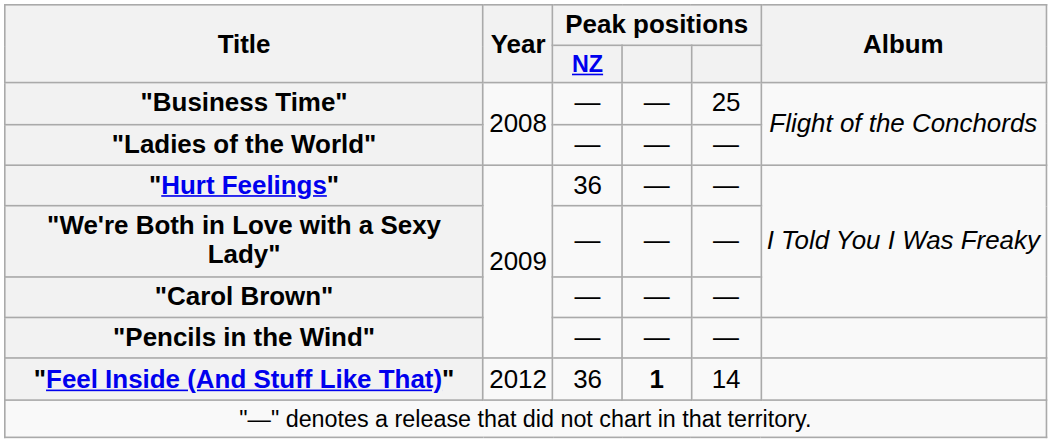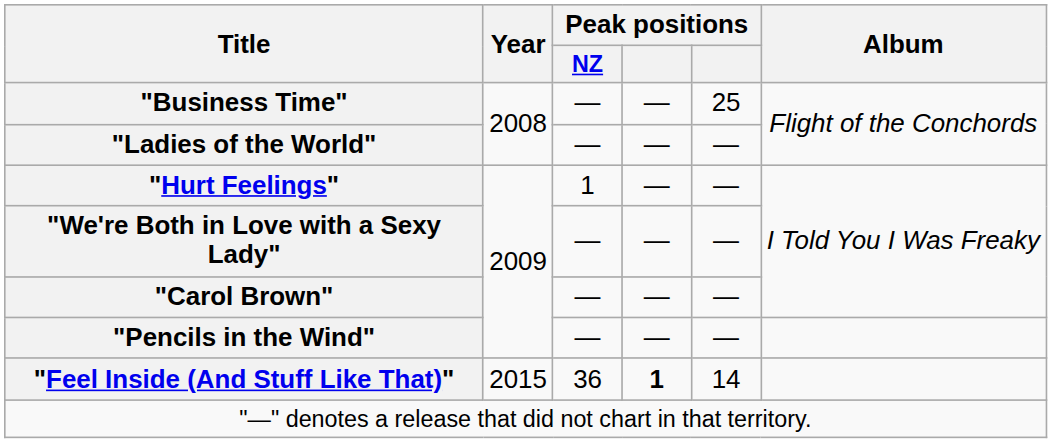"Hurt Feelings" | Peak positions / NZ: 36 -> 1
"Feel Inside (And Stuff Like That)" | Year: 2012 -> 2015
